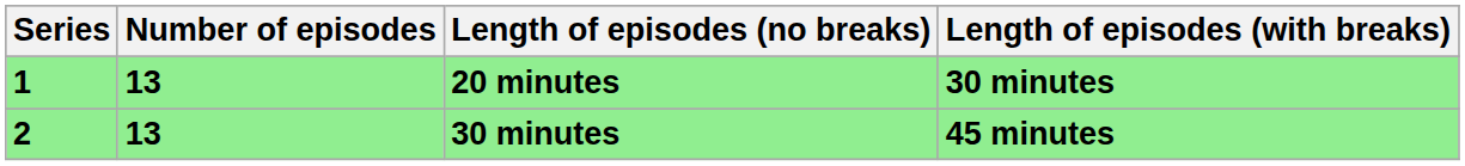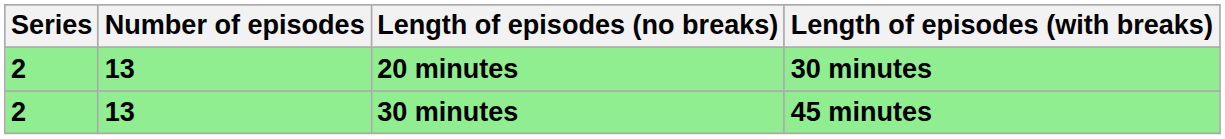20 minutes | Series: 1 -> 2
